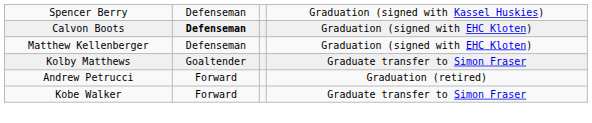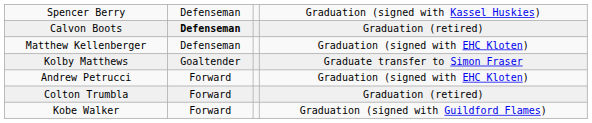Calvon Boots | column 4: Graduation (signed with EHC Kloten) -> Graduation (retired)
Andrew Petrucci | column 4: Graduation (retired) -> Graduation (signed with EHC Kloten)
+ row: Colton Trumbla | Forward | Graduation (retired)
Kobe Walker | column 4: Graduate transfer to Simon Fraser -> Graduation (signed with Guildford Flames)
